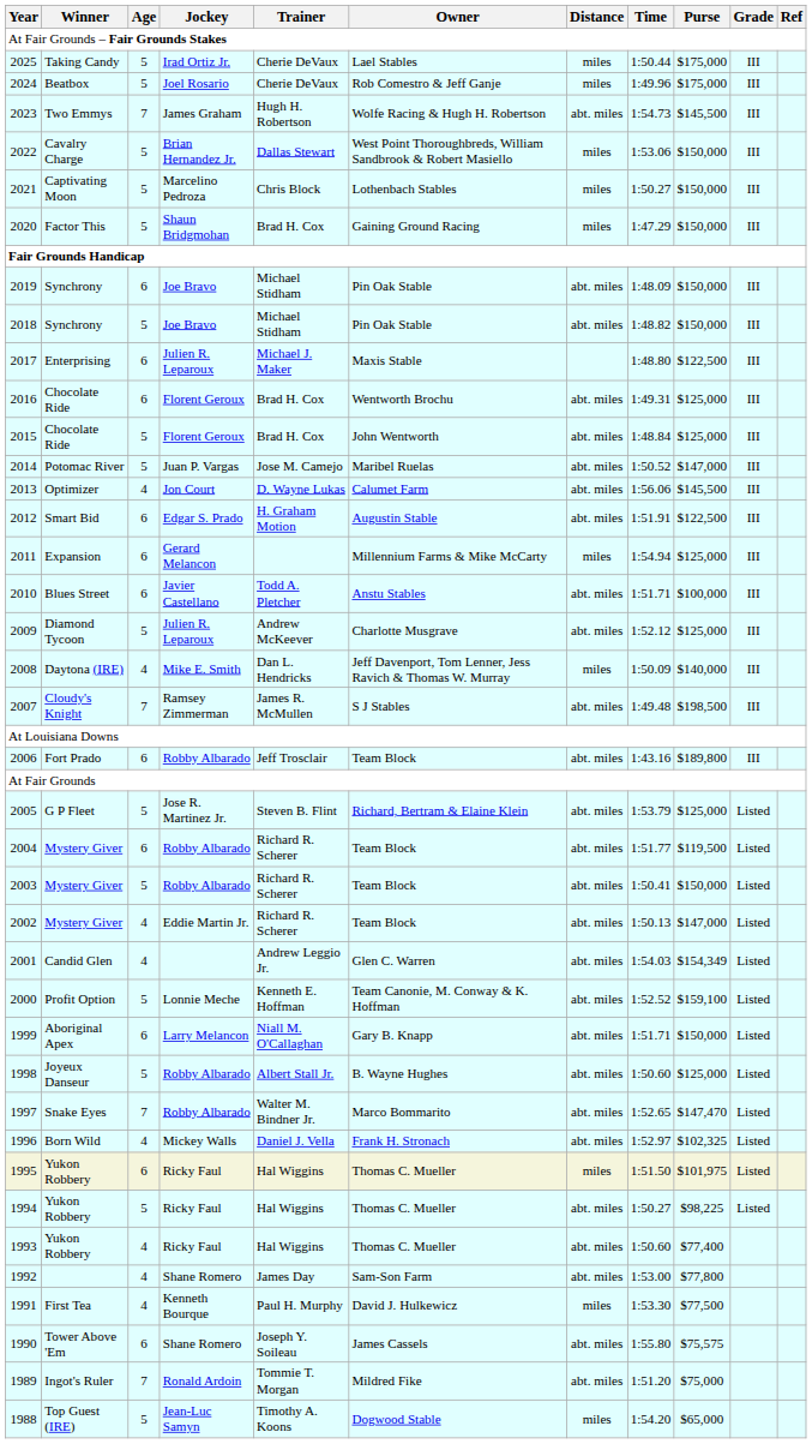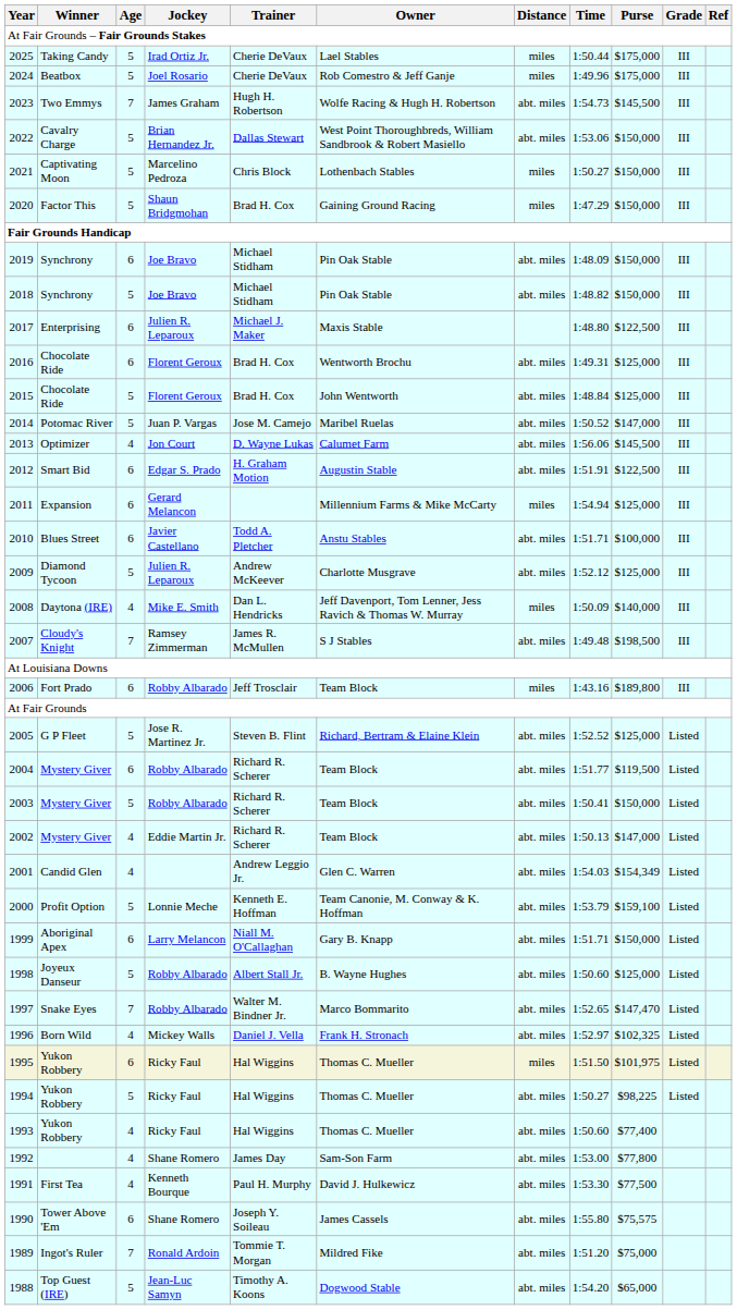2022 | Distance: miles -> abt. miles
2006 | Distance: abt. miles -> miles
2005 | Time: 1:53.79 -> 1:52.52
2000 | Time: 1:52.52 -> 1:53.79
1991 | Distance: miles -> abt. miles
1988 | Distance: miles -> abt. miles
